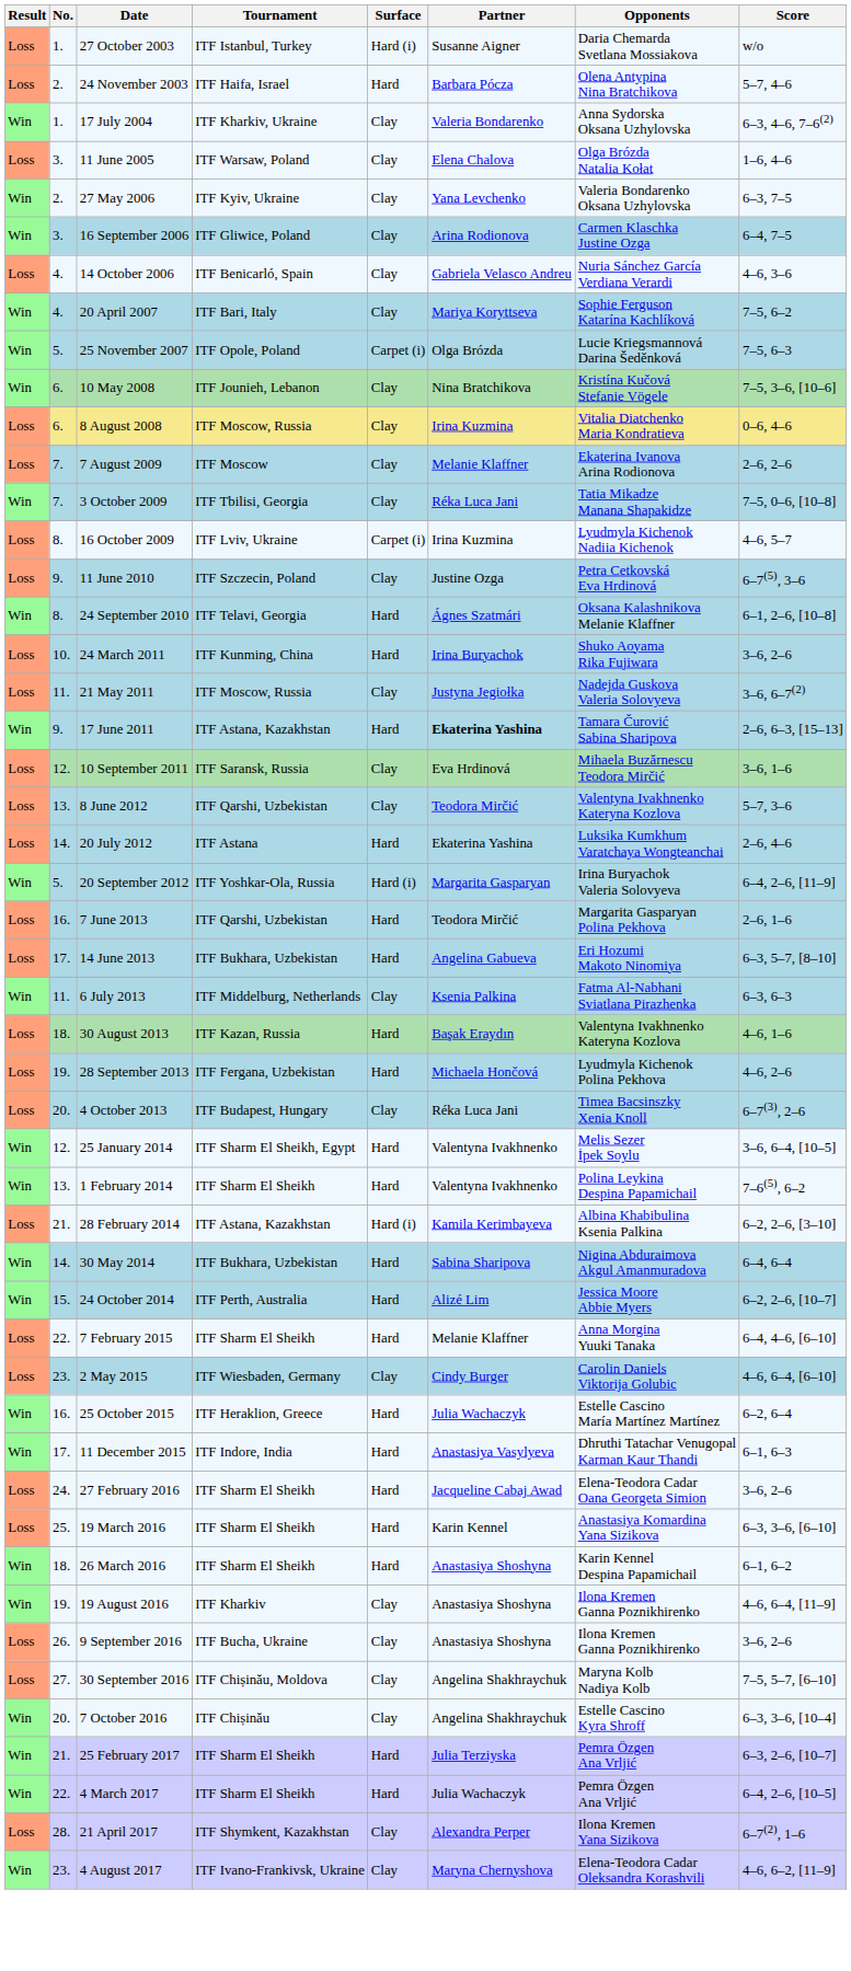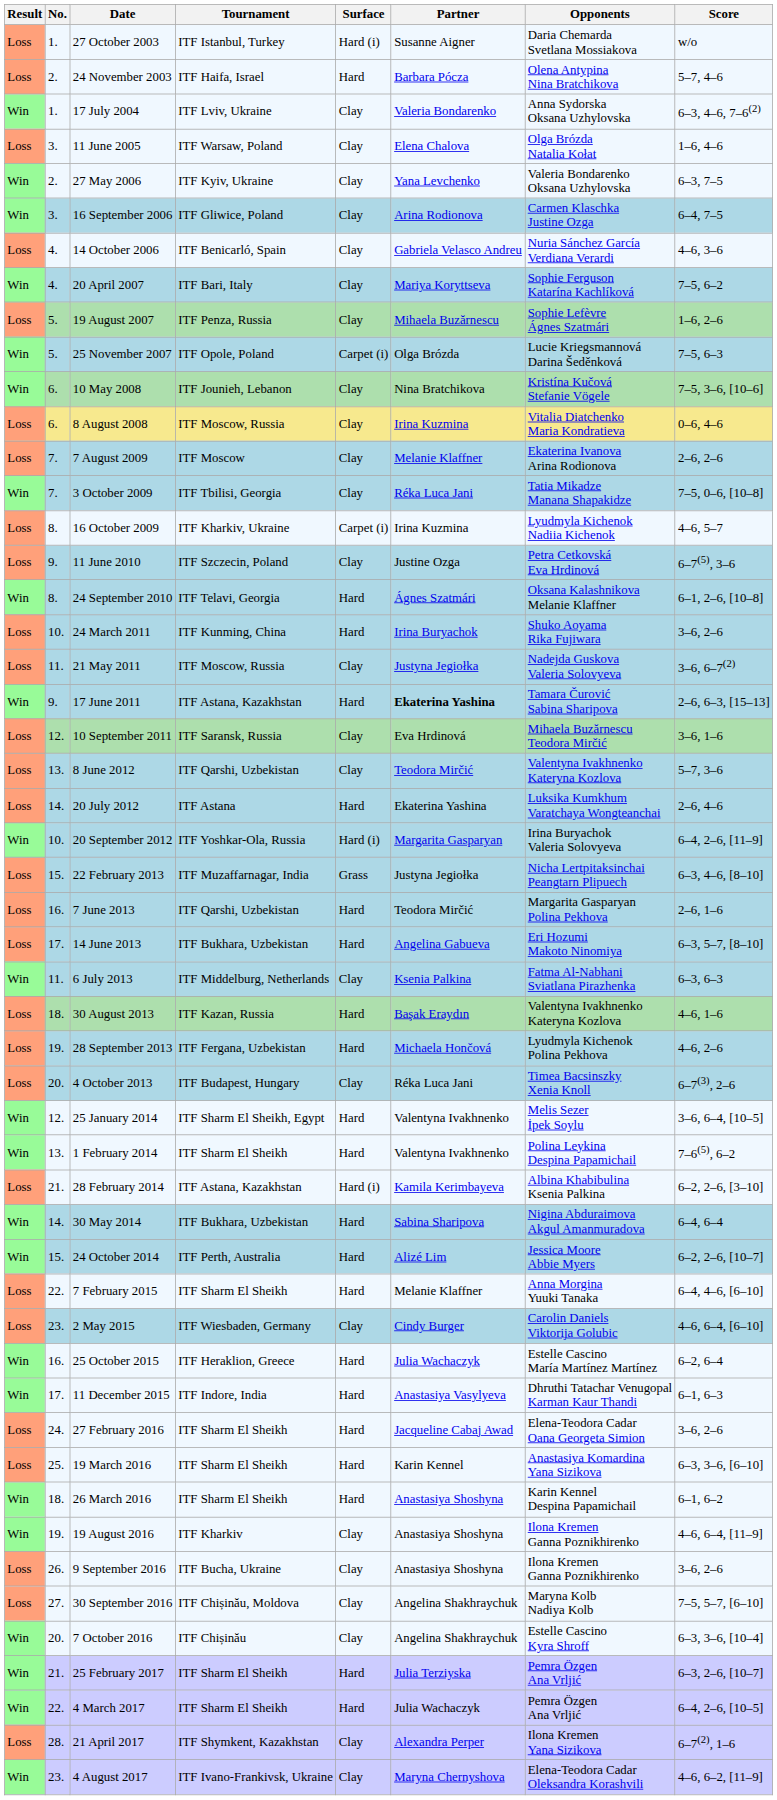17 July 2004 | Tournament: ITF Kharkiv, Ukraine -> ITF Lviv, Ukraine
+ row: Loss | 5. | 19 August 2007 | ITF Penza, Russia | Clay | Mihaela Buzărnescu | Sophie Lefèvre Ágnes Szatmári | 1–6, 2–6
16 October 2009 | Tournament: ITF Lviv, Ukraine -> ITF Kharkiv, Ukraine
20 September 2012 | No.: 5. -> 10.
+ row: Loss | 15. | 22 February 2013 | ITF Muzaffarnagar, India | Grass | Justyna Jegiołka | Nicha Lertpitaksinchai Peangtarn Plipuech | 6–3, 4–6, [8–10]
